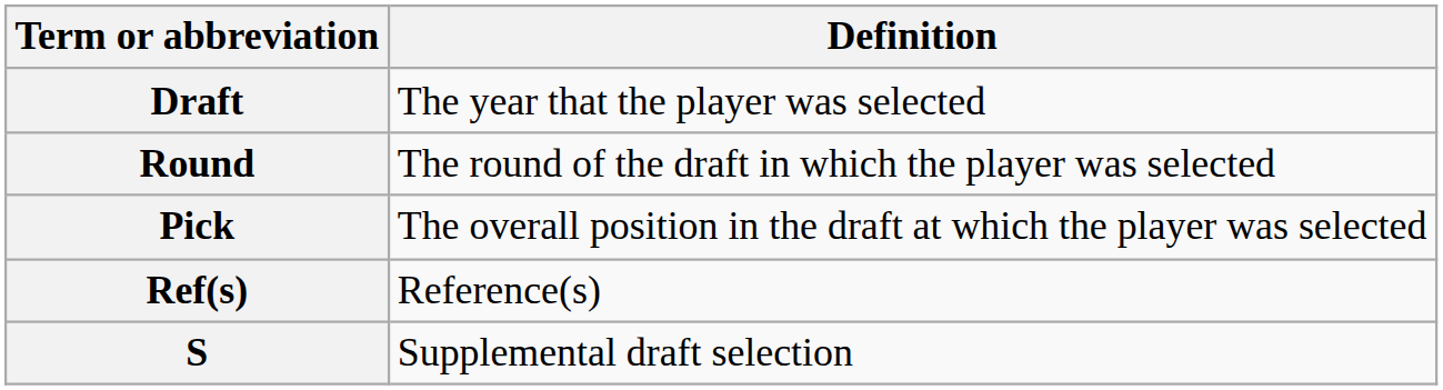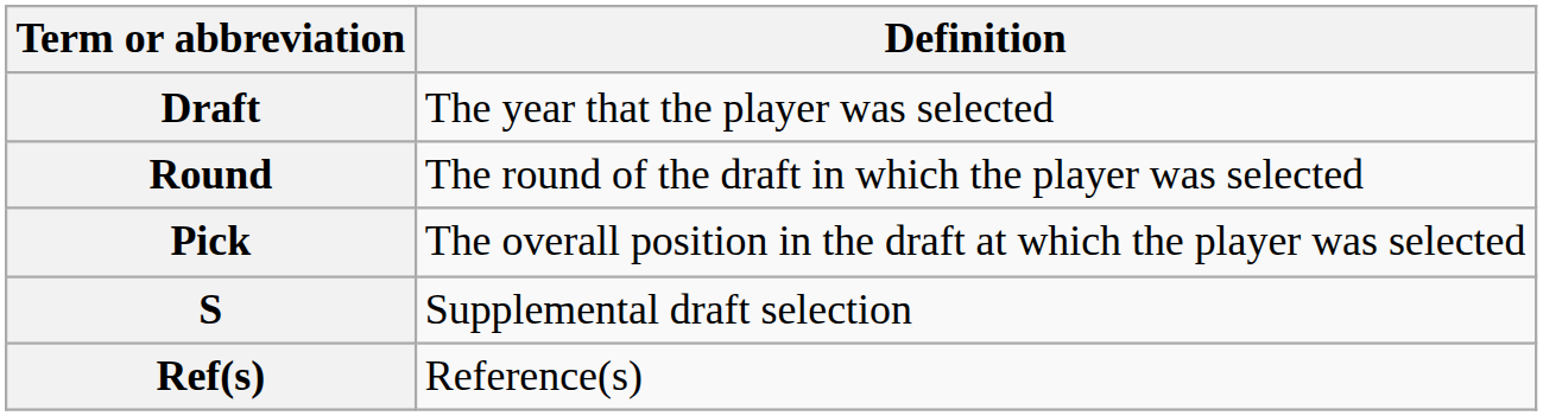rows swapped: Ref(s) <-> S
